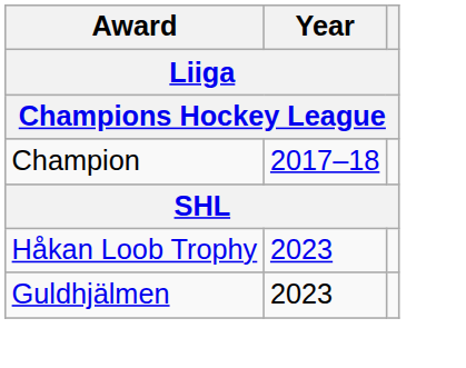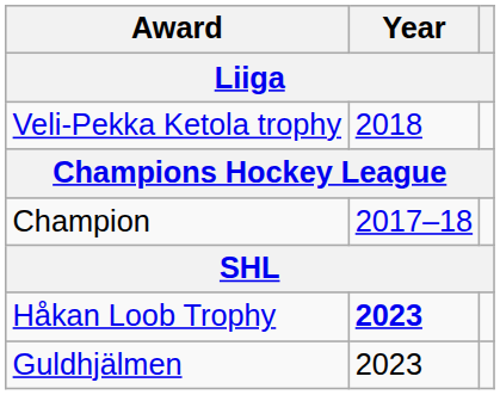+ row: Veli-Pekka Ketola trophy | 2018
Håkan Loob Trophy | Year: normal -> bold
